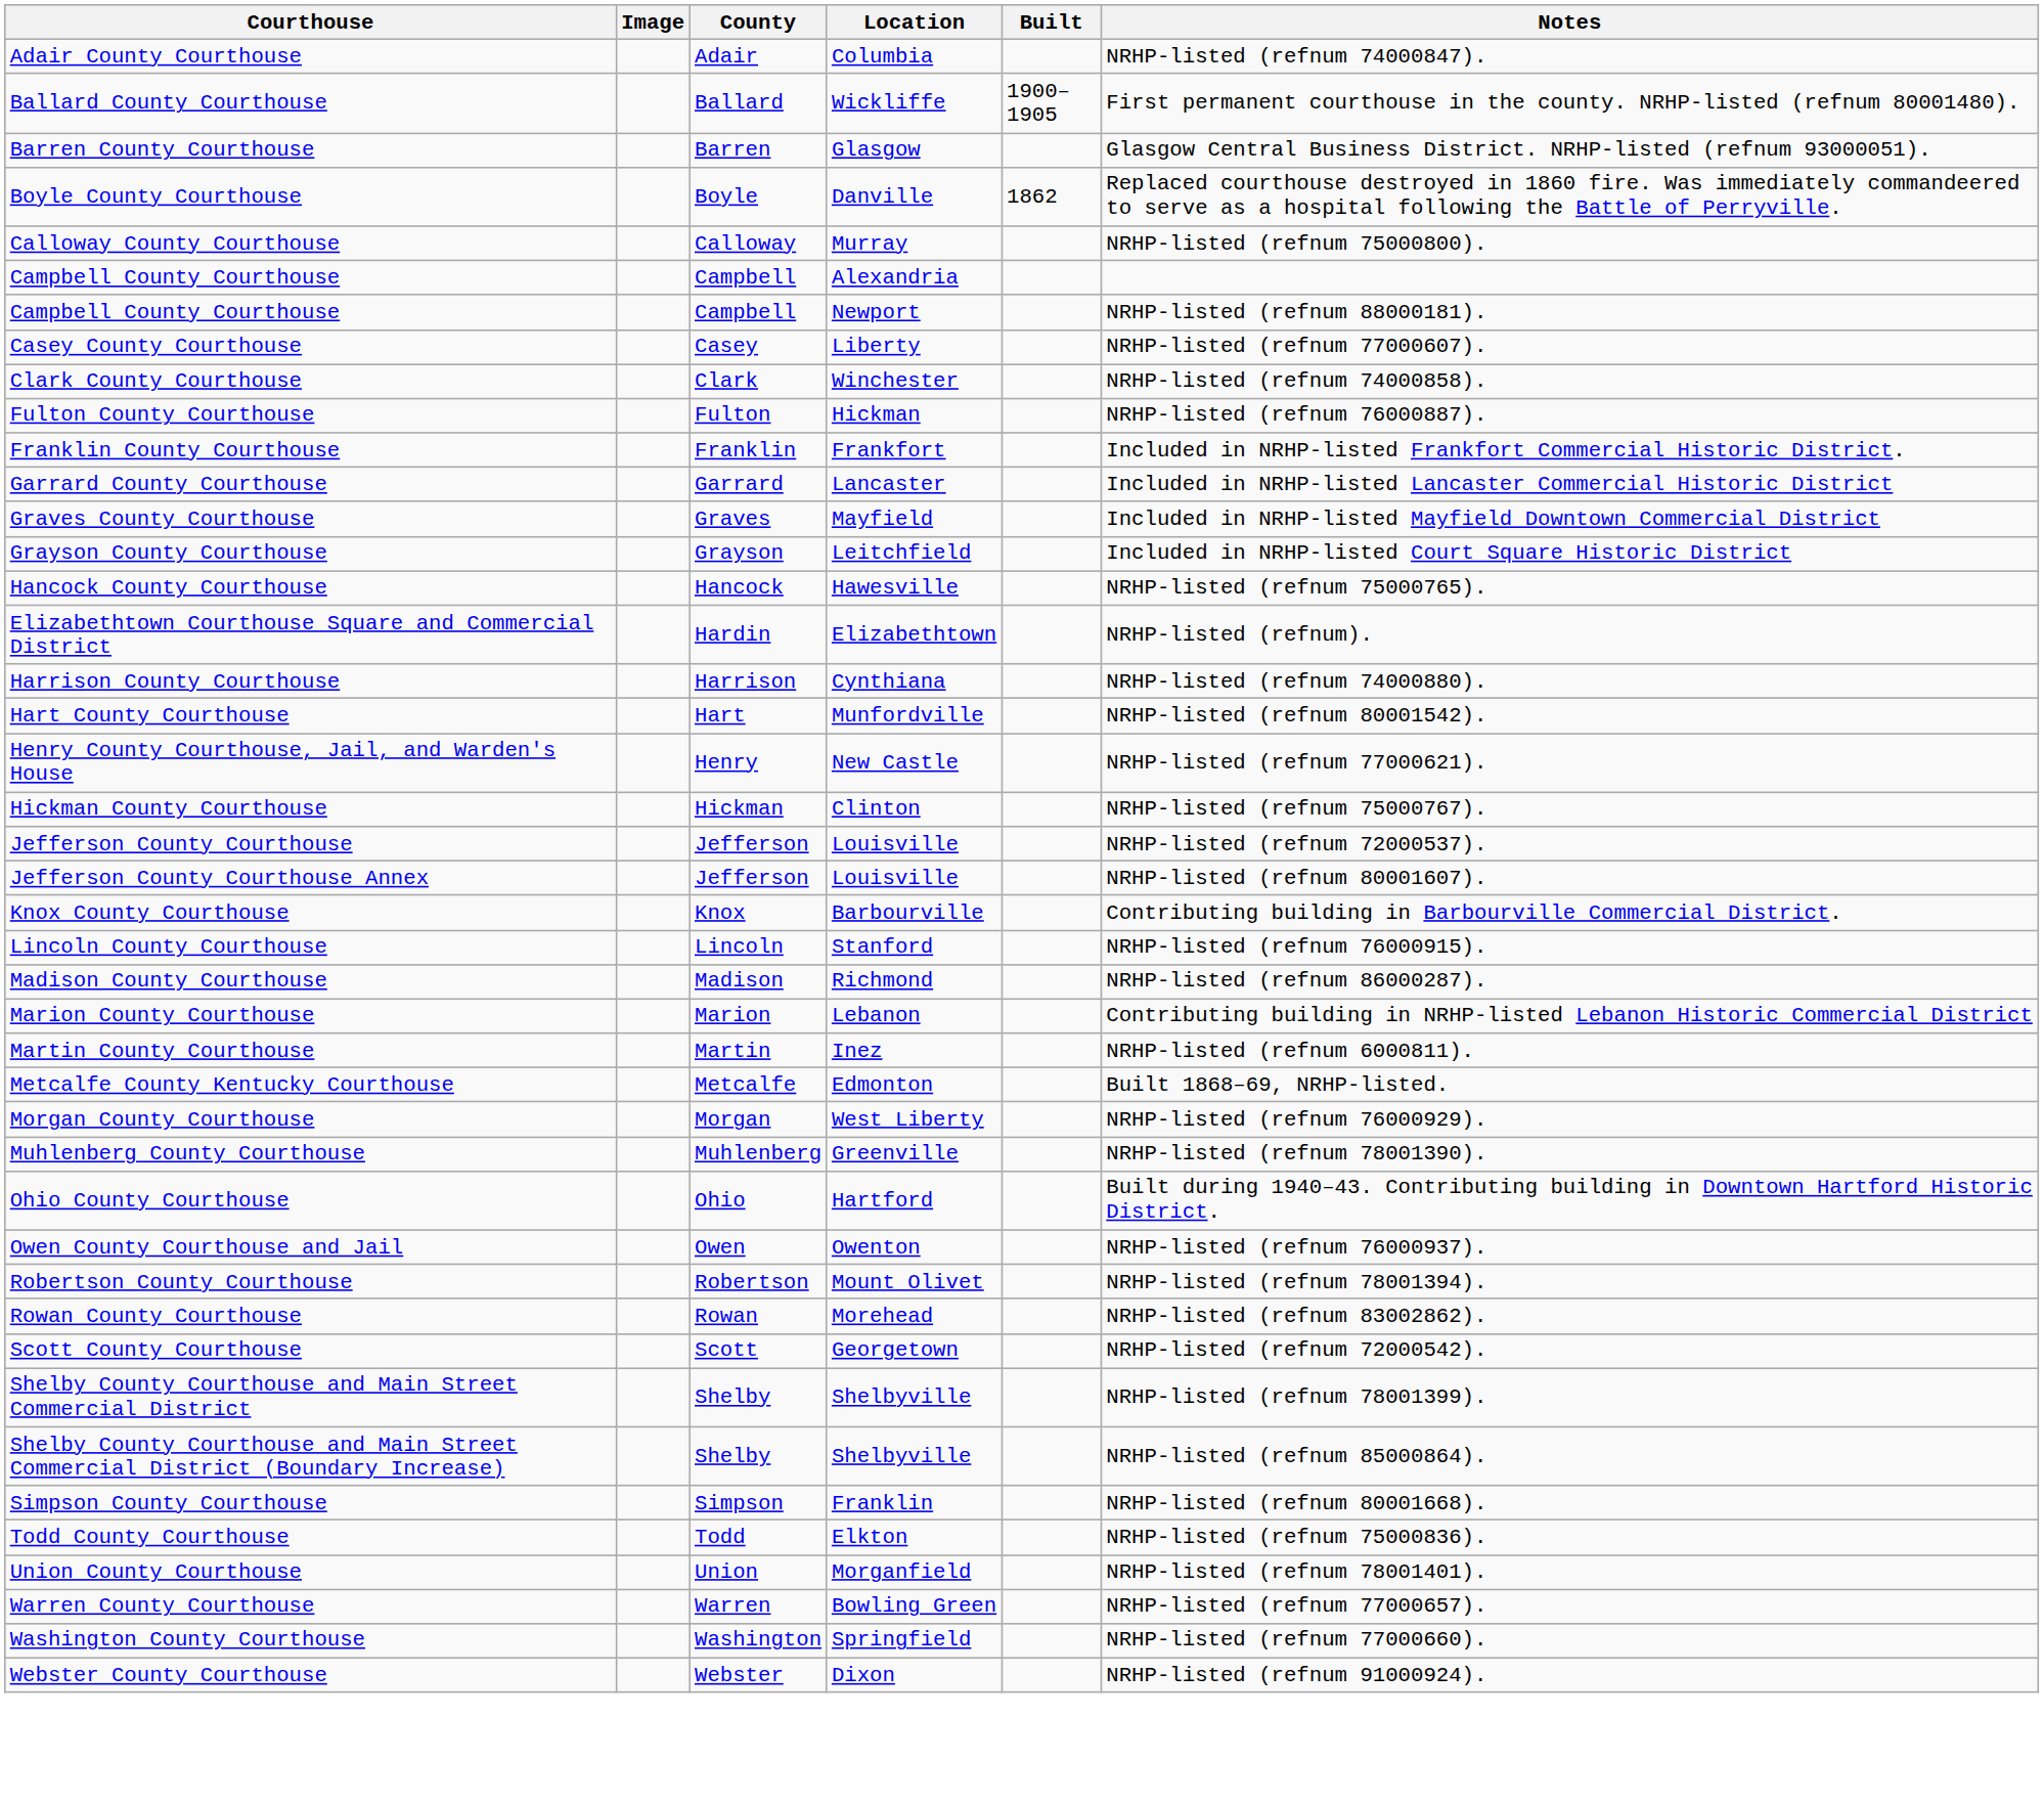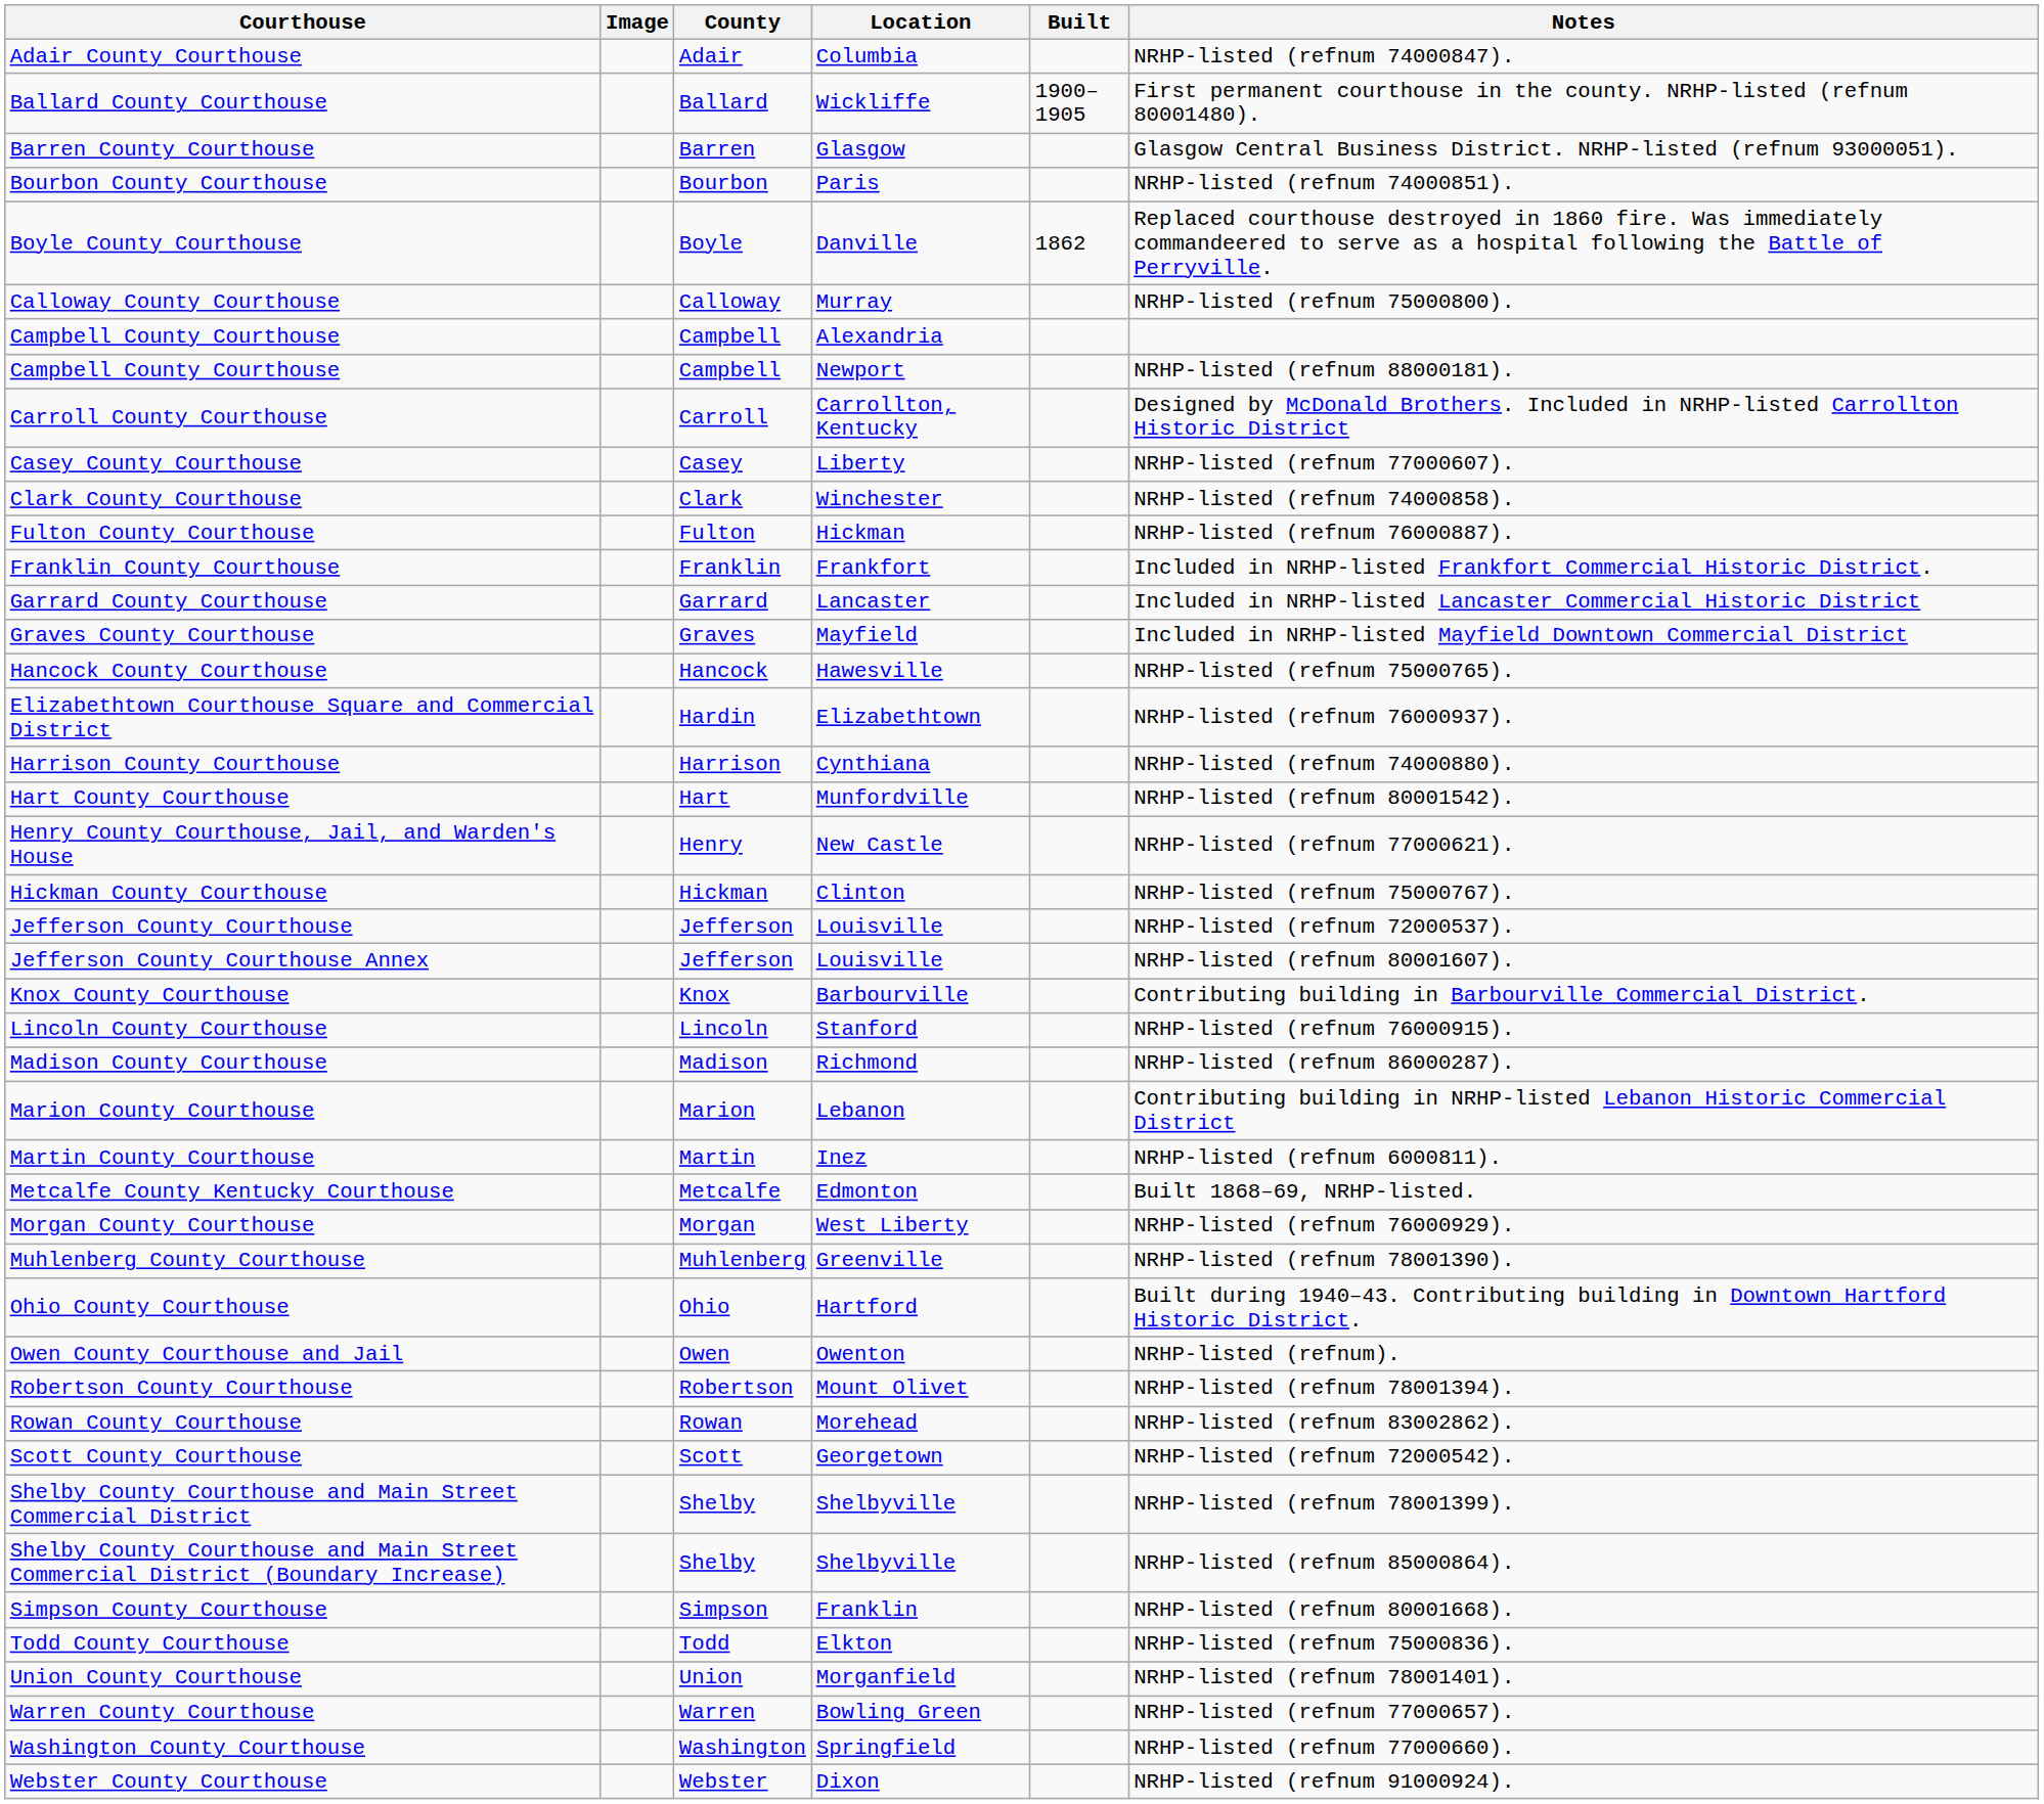+ row: Bourbon County Courthouse | Bourbon | Paris | NRHP-listed (refnum 74000851).
+ row: Carroll County Courthouse | Carroll | Carrollton, Kentucky | Designed by McDonald Brothers. Included in NRHP-listed Carrollton Historic District
- row: Grayson County Courthouse | Grayson | Leitchfield | Included in NRHP-listed Court Square Historic District
Elizabethtown Courthouse Square and Commercial District | Notes: NRHP-listed (refnum). -> NRHP-listed (refnum 76000937).
Owen County Courthouse and Jail | Notes: NRHP-listed (refnum 76000937). -> NRHP-listed (refnum).
